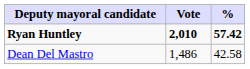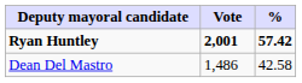Ryan Huntley | Vote: 2,010 -> 2,001
